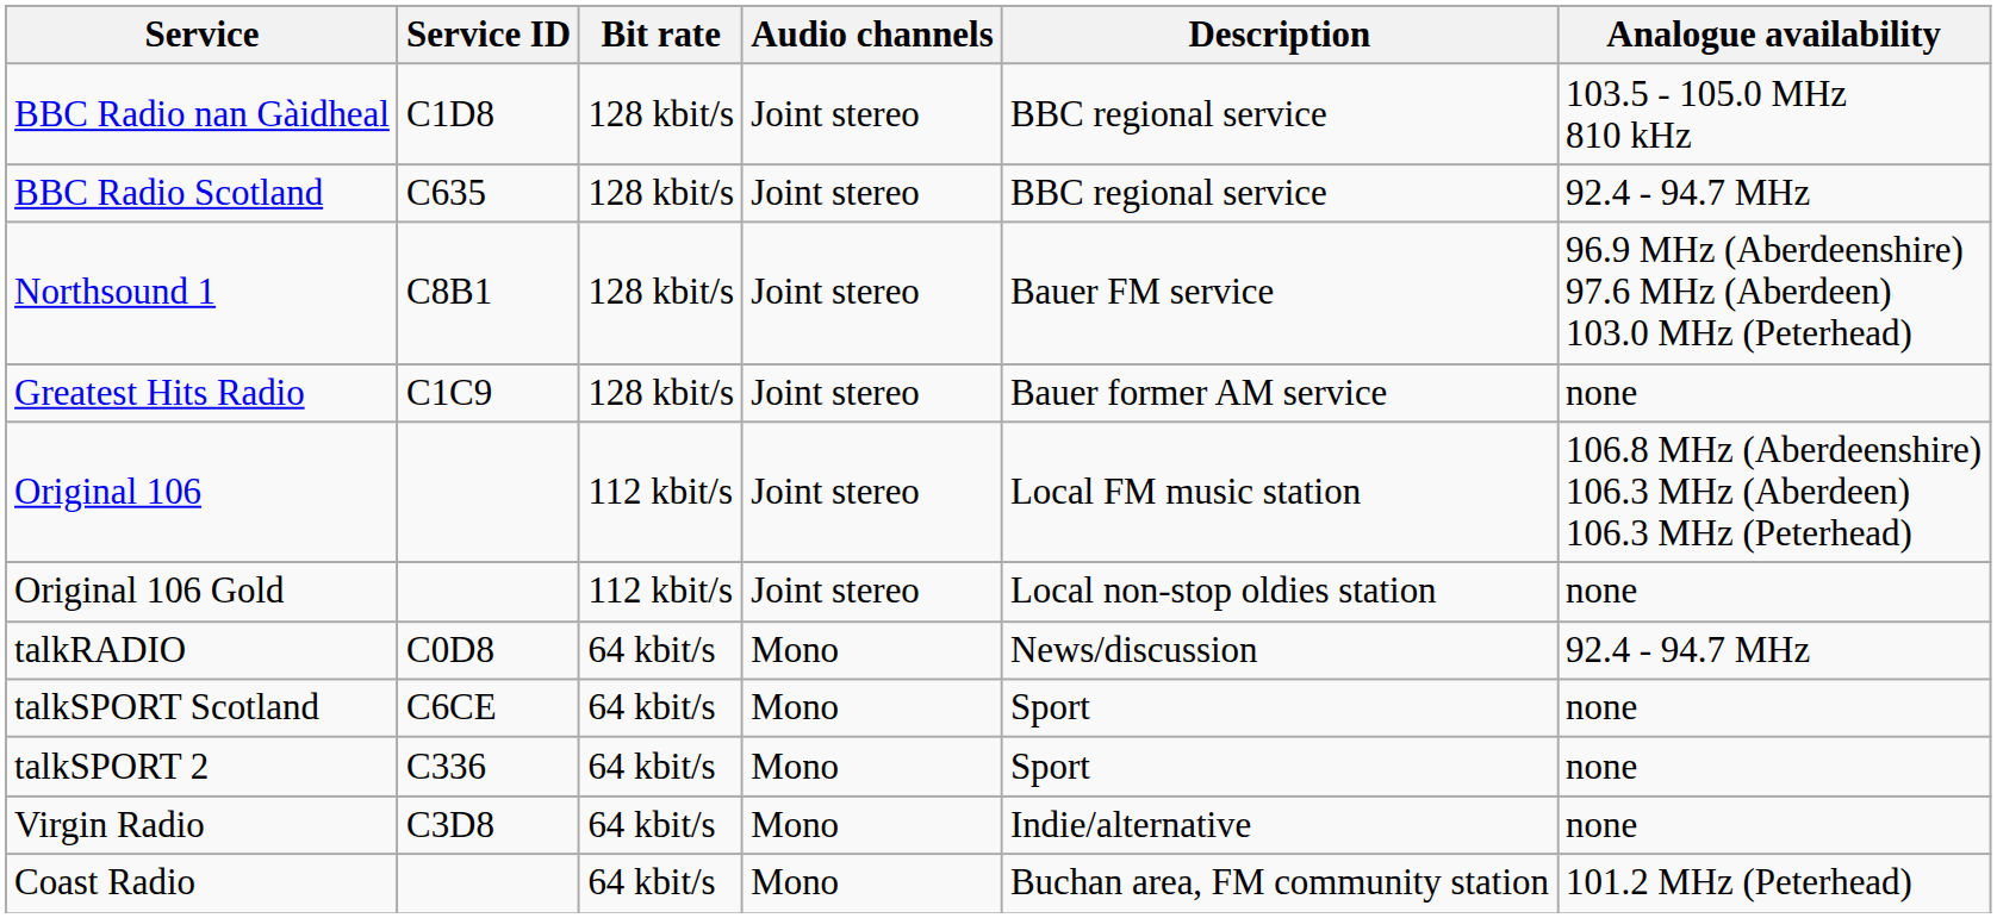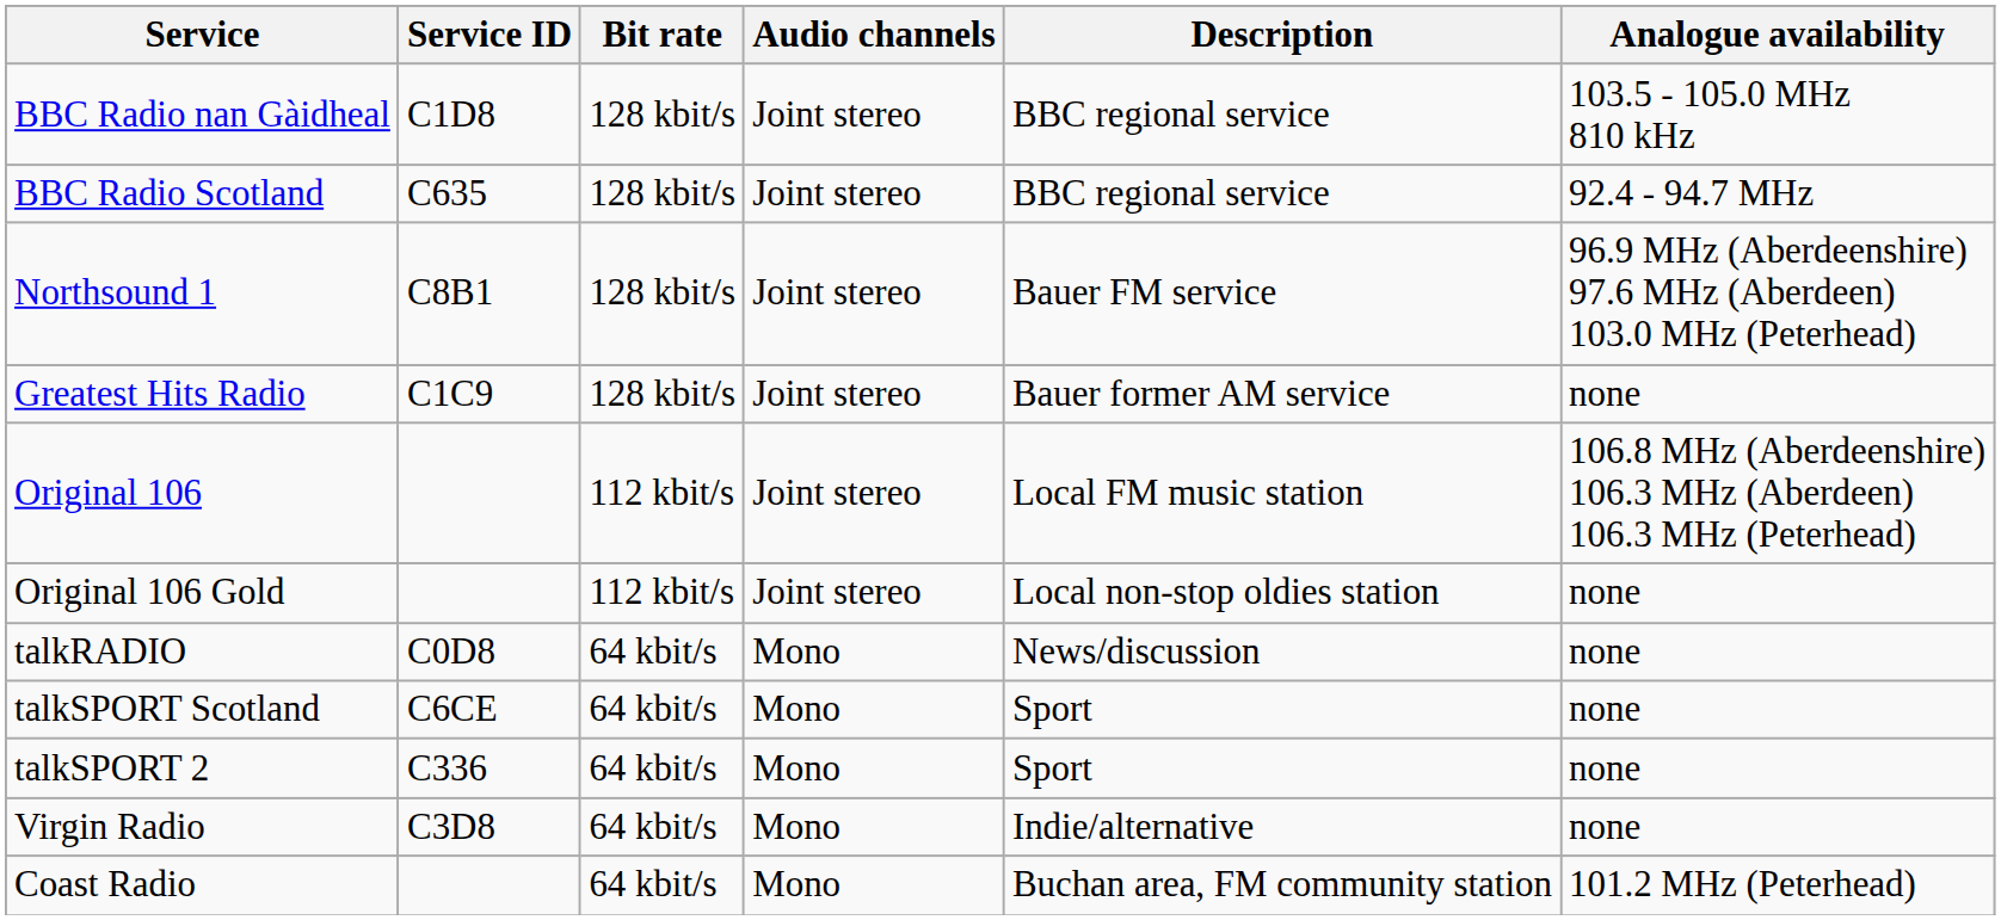talkRADIO | Analogue availability: 92.4 - 94.7 MHz -> none
